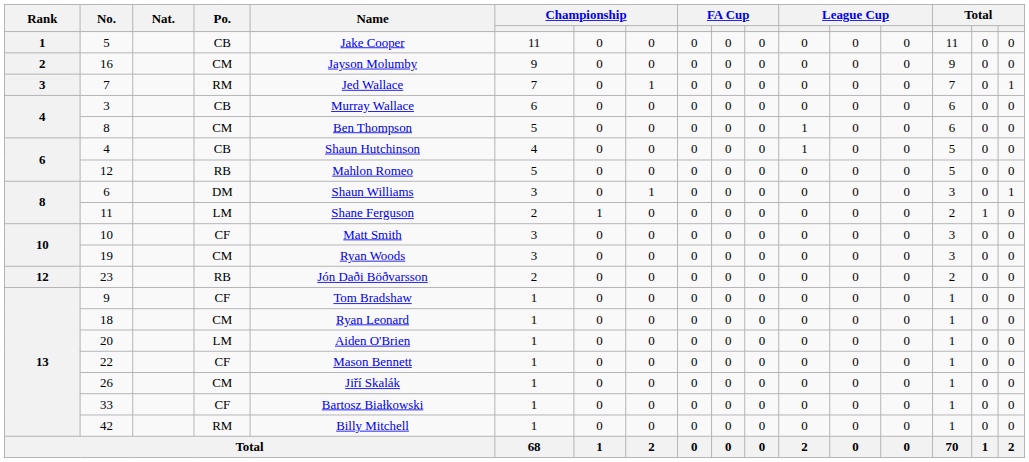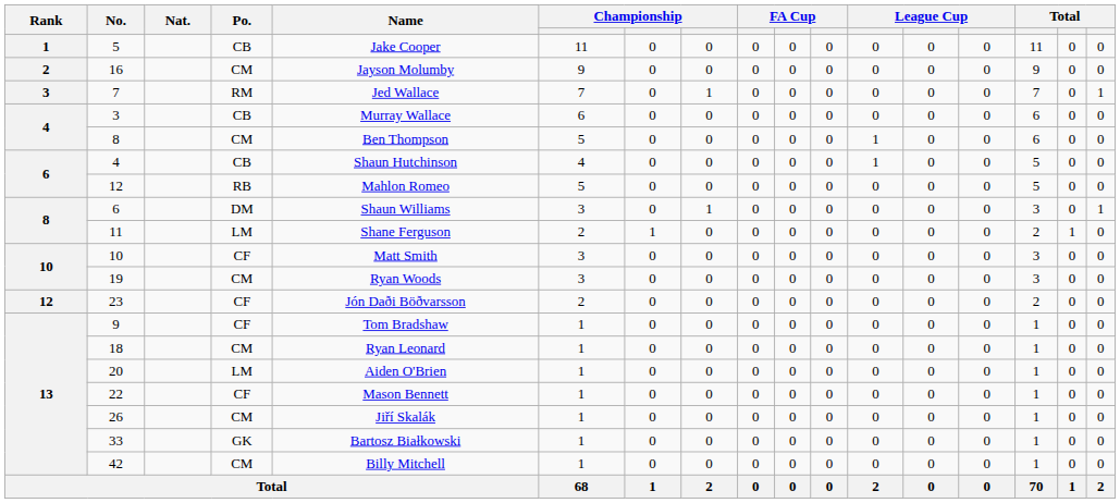23 | Po.: RB -> CF
33 | Po.: CF -> GK
42 | Po.: RM -> CM
